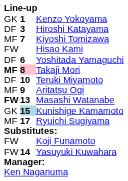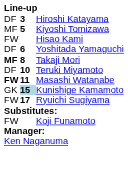- row: GK | 1 | Kenzo Yokoyama
Kiyoshi Tomizawa | column 2: 7 -> 5
Takaji Mori | column 2: pink background -> no background
- row: MF | 9 | Aritatsu Ogi
Masashi Watanabe | column 2: 13 -> 11
Ryuichi Sugiyama | column 1: MF -> FW
- row: FW | 14 | Yasuyuki Kuwahara
